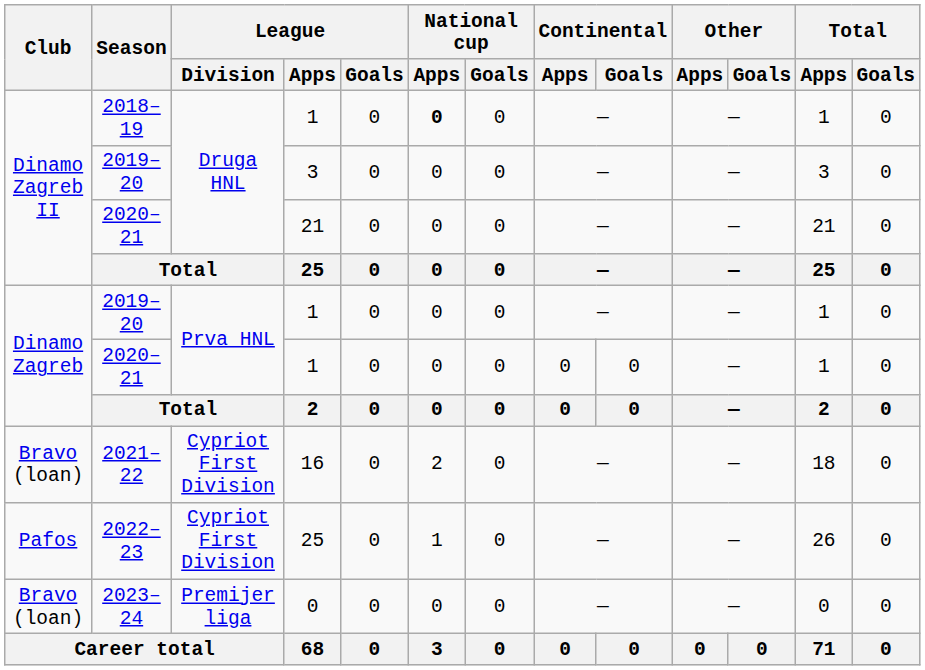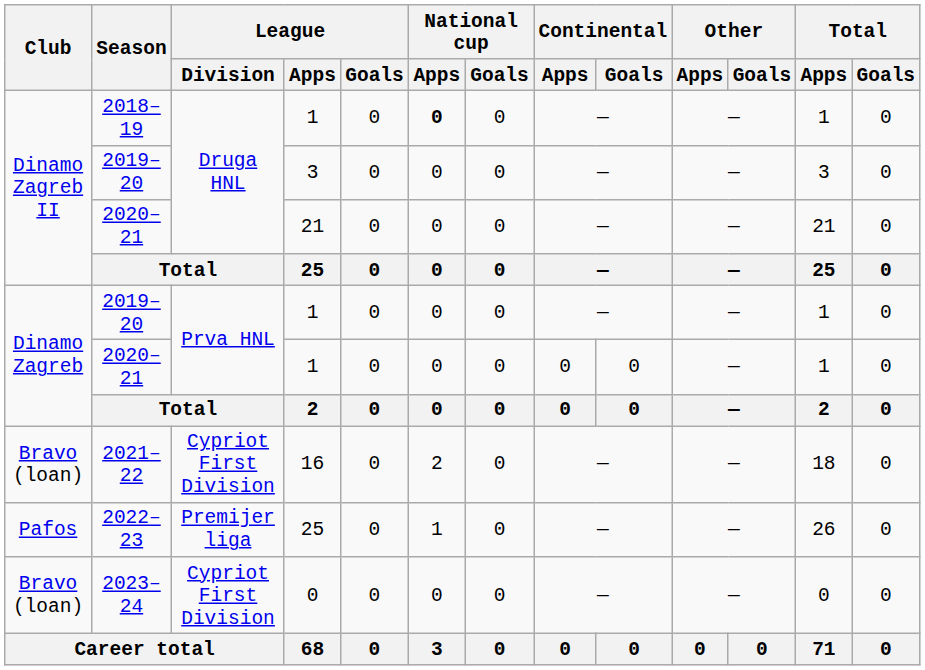2022–23 | League / Division: Cypriot First Division -> Premijer liga
2023–24 | League / Division: Premijer liga -> Cypriot First Division
